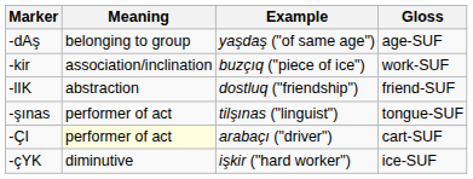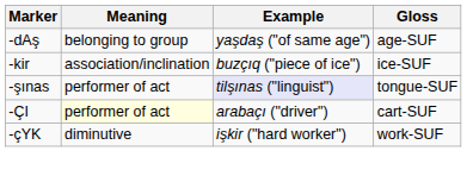-kir | Gloss: work-SUF -> ice-SUF
- row: -lIK | abstraction | dostluq ("friendship") | friend-SUF
-şınas | Example: no background -> lavender background
-çYK | Gloss: ice-SUF -> work-SUF
